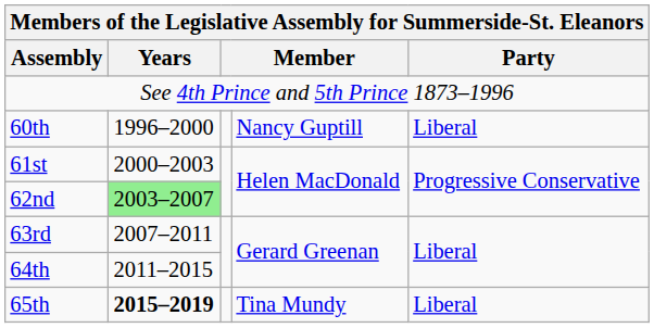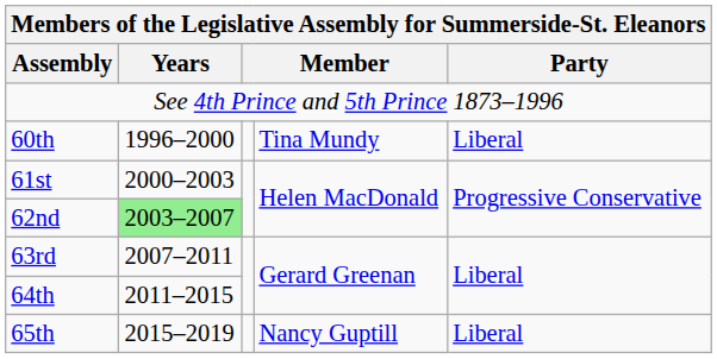60th | column 4: Nancy Guptill -> Tina Mundy
65th | Years: bold -> normal
65th | column 4: Tina Mundy -> Nancy Guptill
